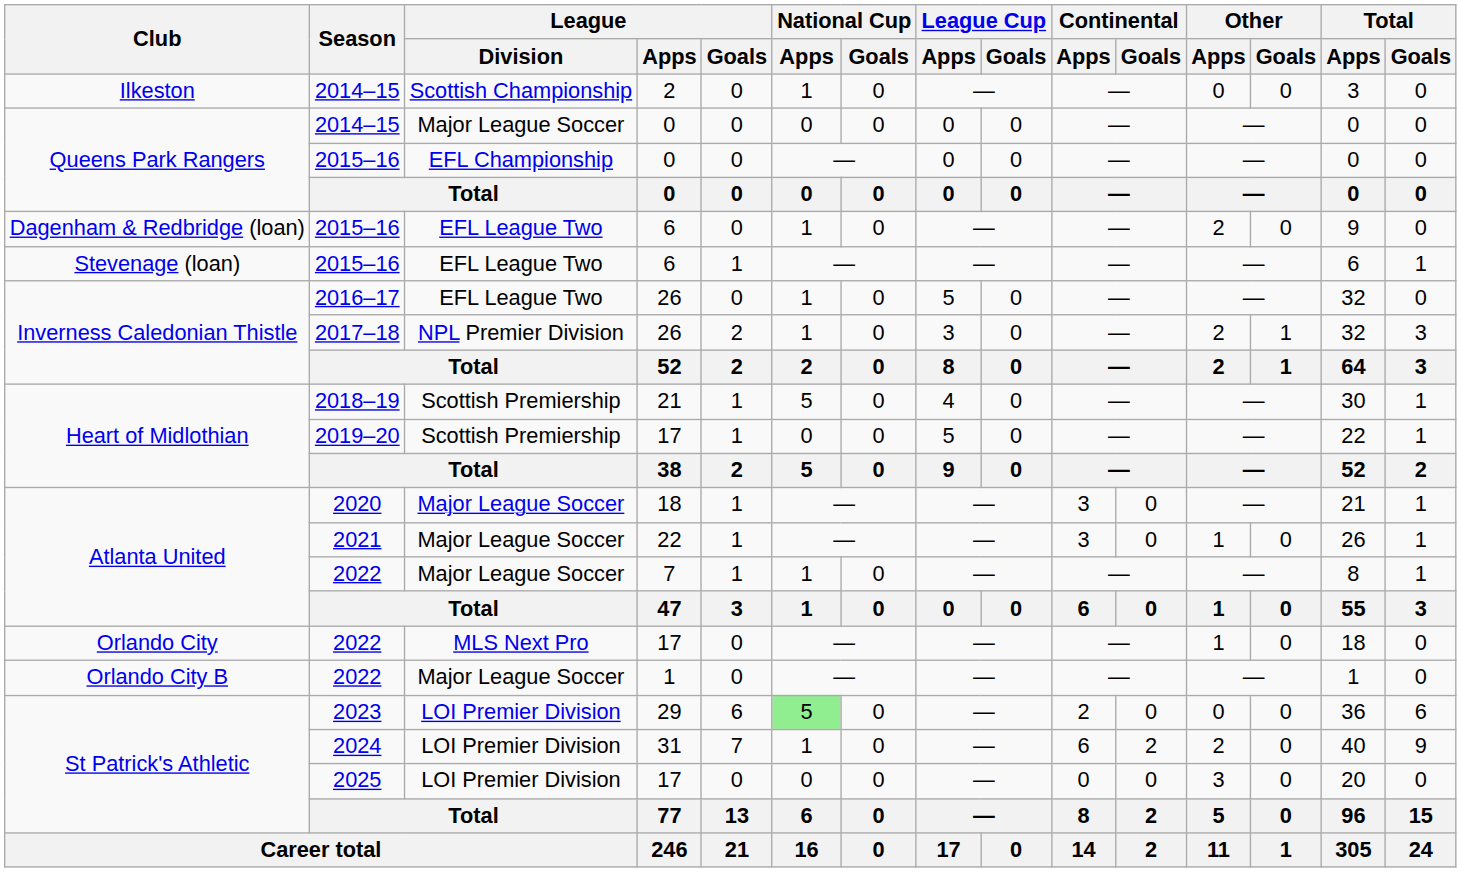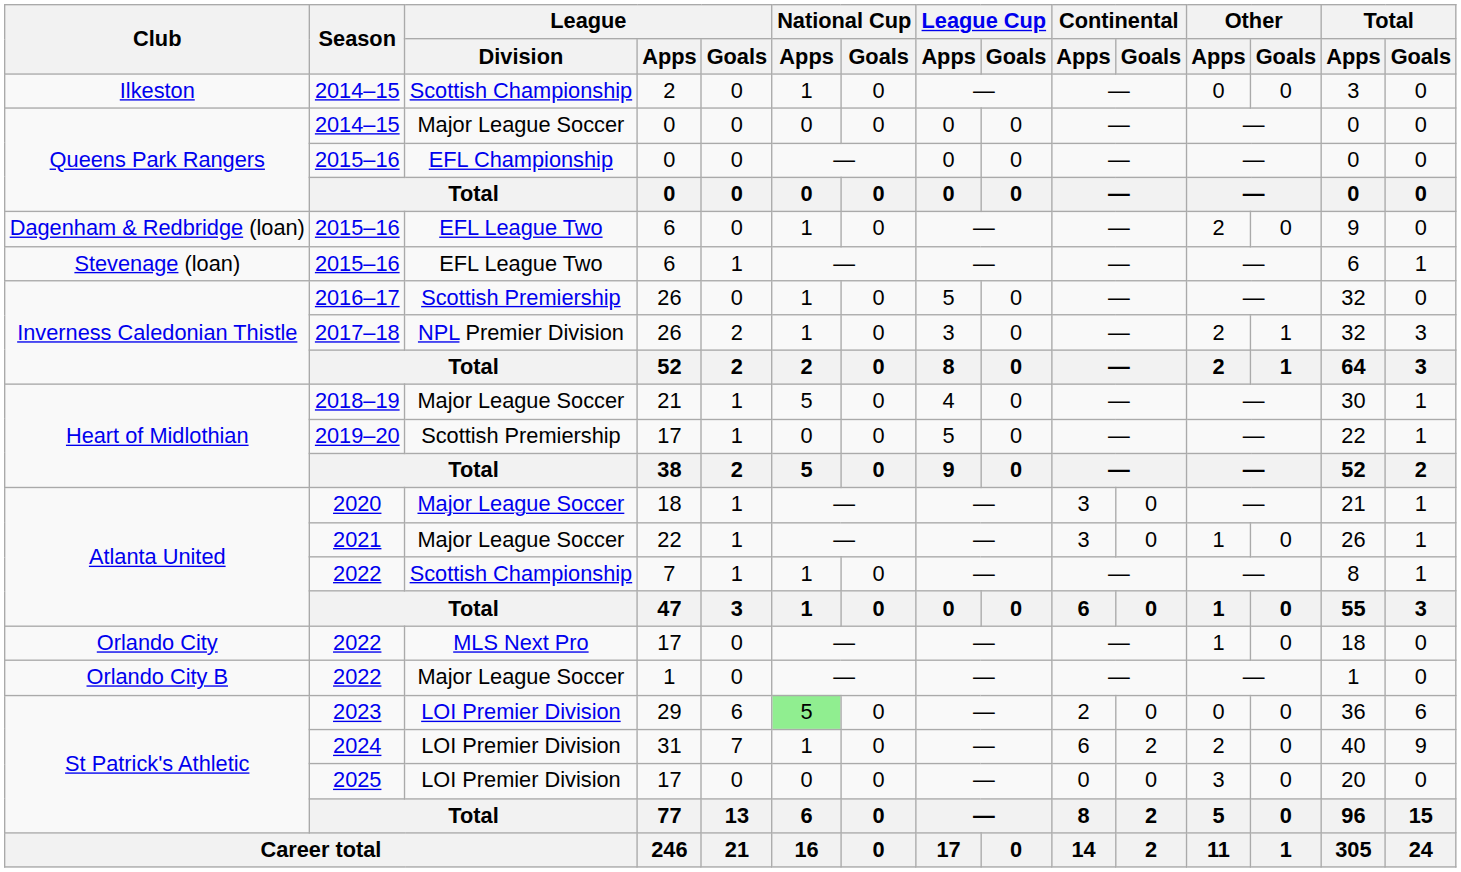2016–17 | League / Division: EFL League Two -> Scottish Premiership
2018–19 | League / Division: Scottish Premiership -> Major League Soccer
Atlanta United / 2022 | League / Division: Major League Soccer -> Scottish Championship
